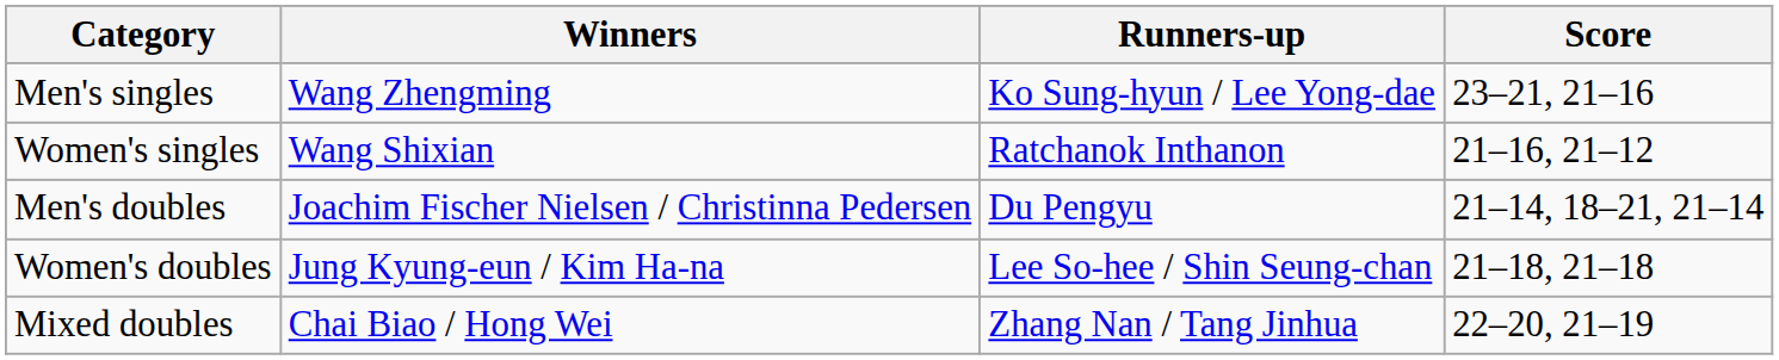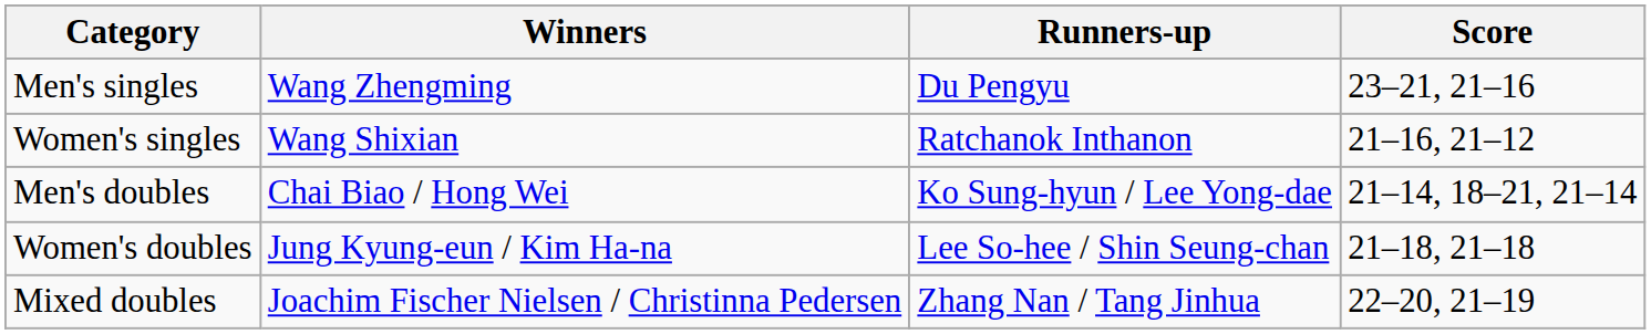Men's singles | Runners-up: Ko Sung-hyun / Lee Yong-dae -> Du Pengyu
Men's doubles | Winners: Joachim Fischer Nielsen / Christinna Pedersen -> Chai Biao / Hong Wei
Men's doubles | Runners-up: Du Pengyu -> Ko Sung-hyun / Lee Yong-dae
Mixed doubles | Winners: Chai Biao / Hong Wei -> Joachim Fischer Nielsen / Christinna Pedersen
